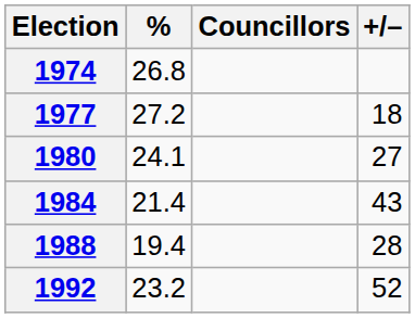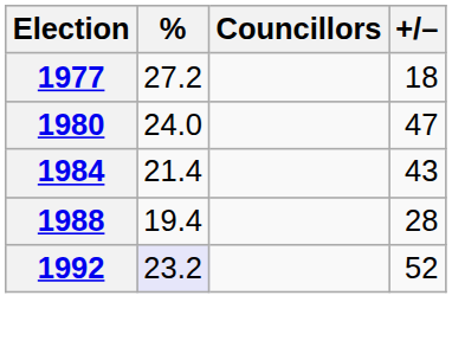- row: 1974 | 26.8
1980 | %: 24.1 -> 24.0
1980 | +/–: 27 -> 47
1992 | %: no background -> lavender background
